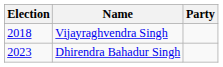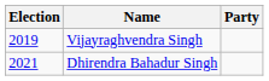Vijayraghvendra Singh | Election: 2018 -> 2019
Dhirendra Bahadur Singh | Election: 2023 -> 2021
